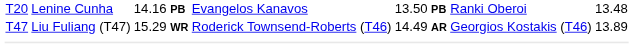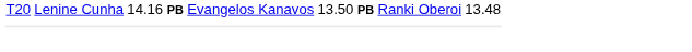- row: T47 | Liu Fuliang (T47) | 15.29 WR | Roderick Townsend-Roberts (T46) | 14.49 AR | Georgios Kostakis (T46) | 13.89
